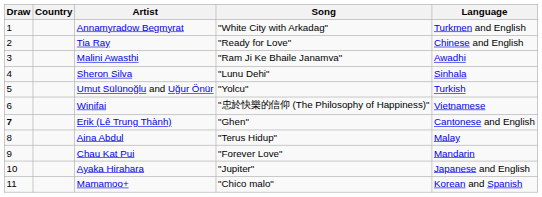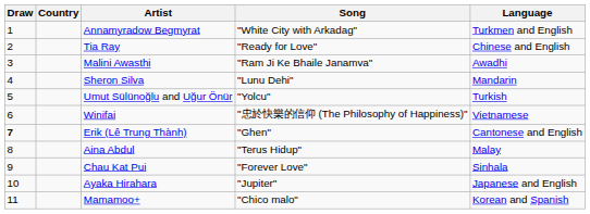Sheron Silva | Language: Sinhala -> Mandarin
Chau Kat Pui | Language: Mandarin -> Sinhala
